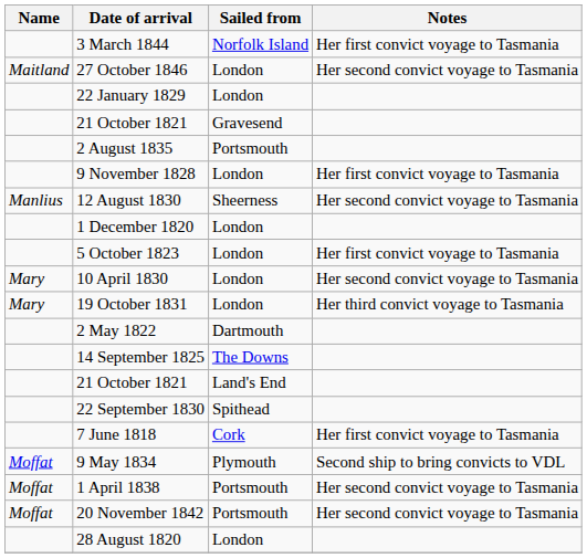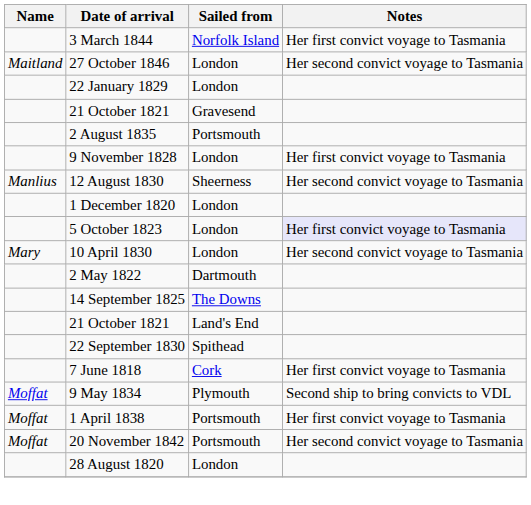5 October 1823 | Notes: no background -> lavender background
- row: Mary | 19 October 1831 | London | Her third convict voyage to Tasmania
1 April 1838 | Notes: Her second convict voyage to Tasmania -> Her first convict voyage to Tasmania
